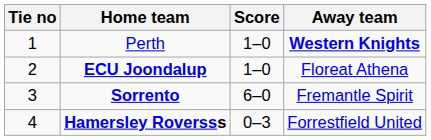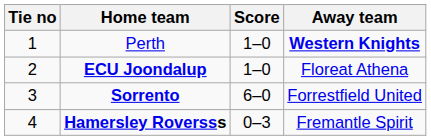Sorrento | Away team: Fremantle Spirit -> Forrestfield United
Hamersley Roversss | Away team: Forrestfield United -> Fremantle Spirit
